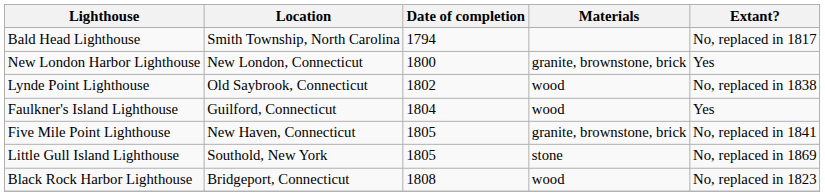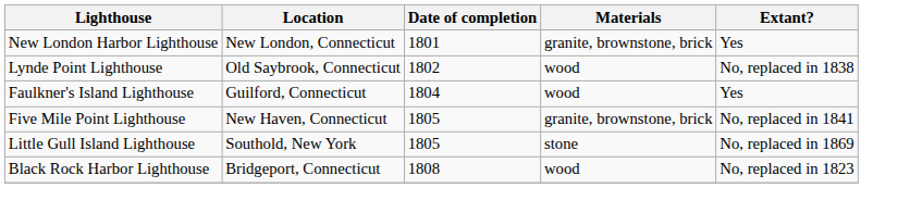- row: Bald Head Lighthouse | Smith Township, North Carolina | 1794 | No, replaced in 1817
New London Harbor Lighthouse | Date of completion: 1800 -> 1801
